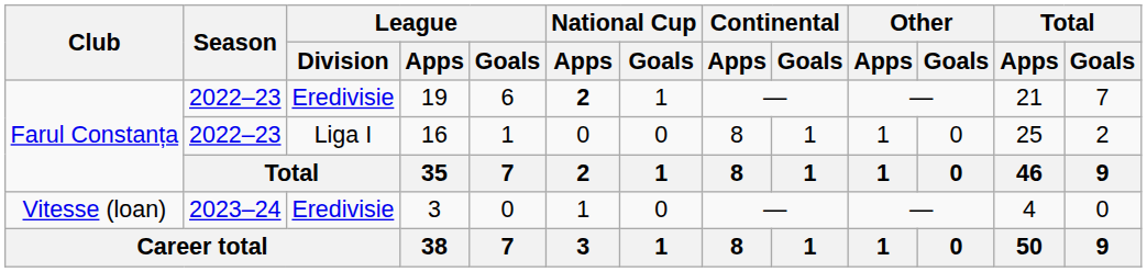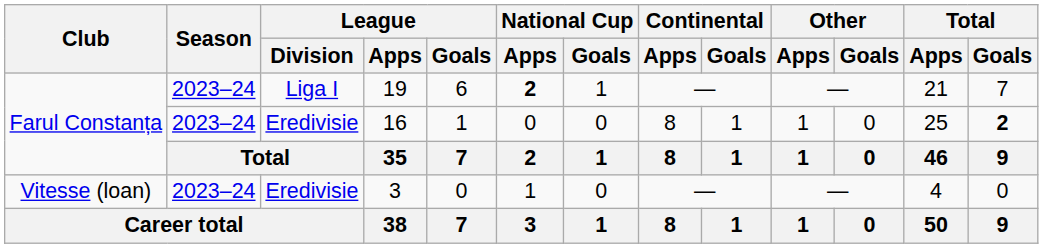19 | Season: 2022–23 -> 2023–24
19 | League / Division: Eredivisie -> Liga I
16 | Season: 2022–23 -> 2023–24
16 | League / Division: Liga I -> Eredivisie
16 | Total / Goals: normal -> bold
